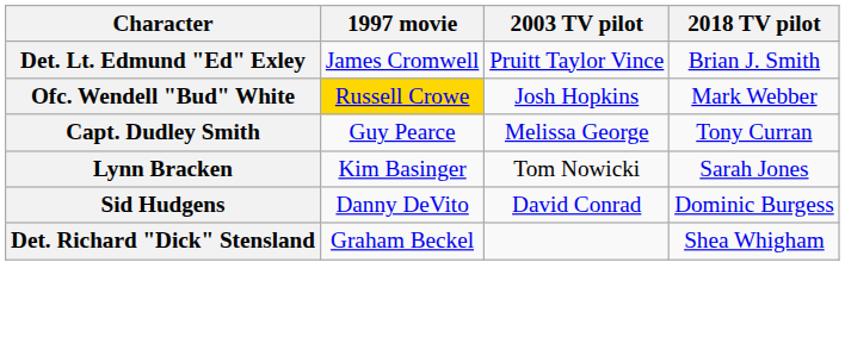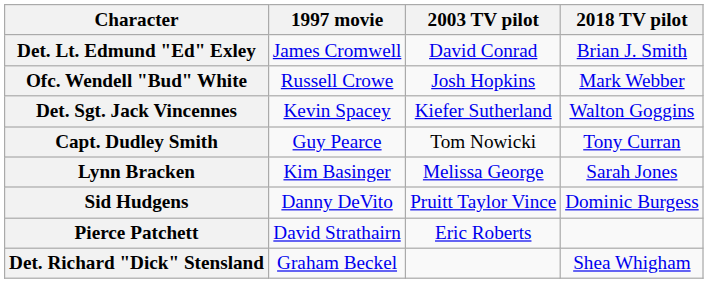Det. Lt. Edmund "Ed" Exley | 2003 TV pilot: Pruitt Taylor Vince -> David Conrad
Ofc. Wendell "Bud" White | 1997 movie: gold background -> no background
+ row: Det. Sgt. Jack Vincennes | Kevin Spacey | Kiefer Sutherland | Walton Goggins
Capt. Dudley Smith | 2003 TV pilot: Melissa George -> Tom Nowicki
Lynn Bracken | 2003 TV pilot: Tom Nowicki -> Melissa George
Sid Hudgens | 2003 TV pilot: David Conrad -> Pruitt Taylor Vince
+ row: Pierce Patchett | David Strathairn | Eric Roberts
